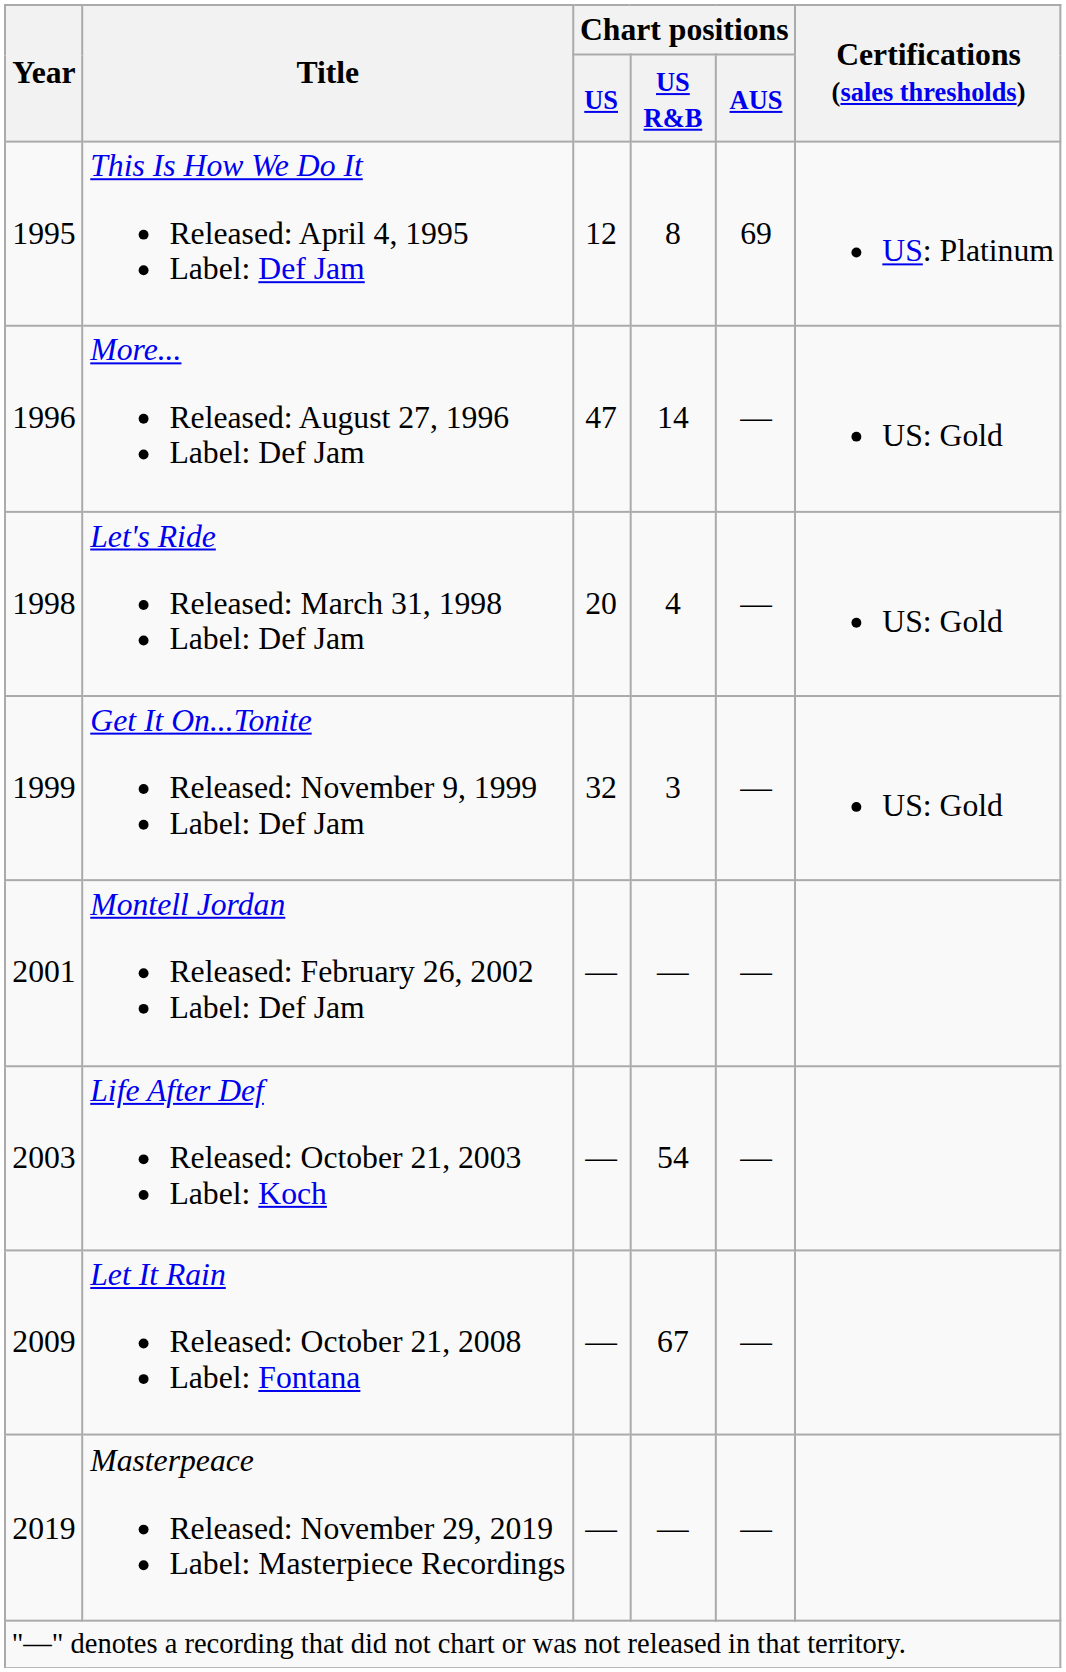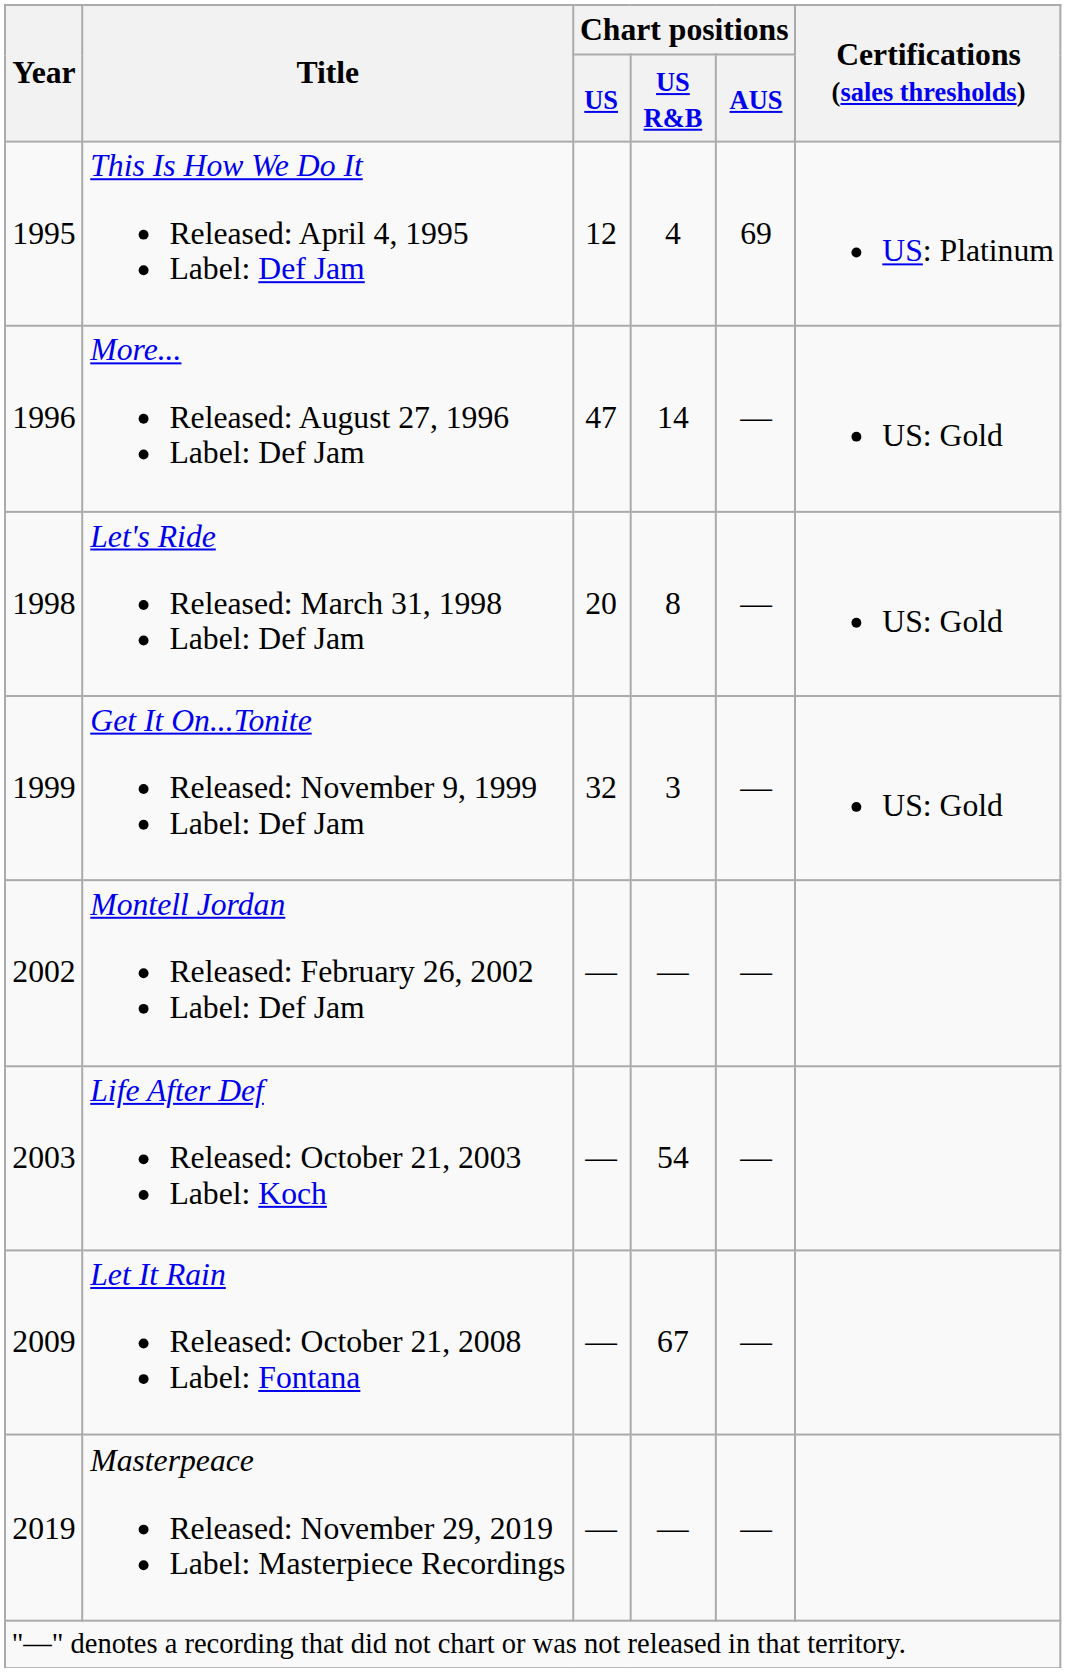This Is How We Do It Released: April 4, 1995 Label: Def Jam | Chart positions / US R&B: 8 -> 4
Let's Ride Released: March 31, 1998 Label: Def Jam | Chart positions / US R&B: 4 -> 8
Montell Jordan Released: February 26, 2002 Label: Def Jam | Year: 2001 -> 2002
